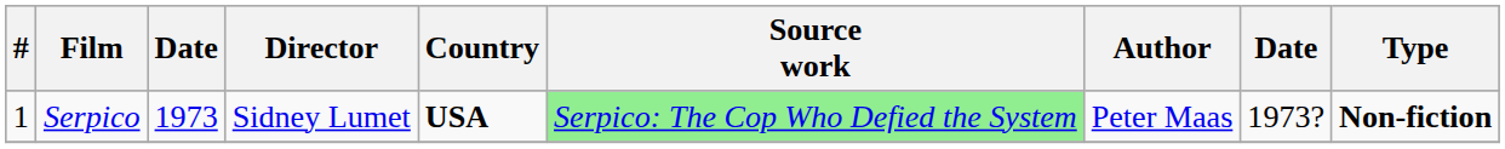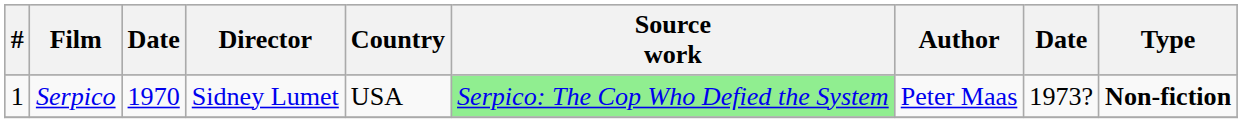Serpico | column 3: 1973 -> 1970
Serpico | Country: bold -> normal
